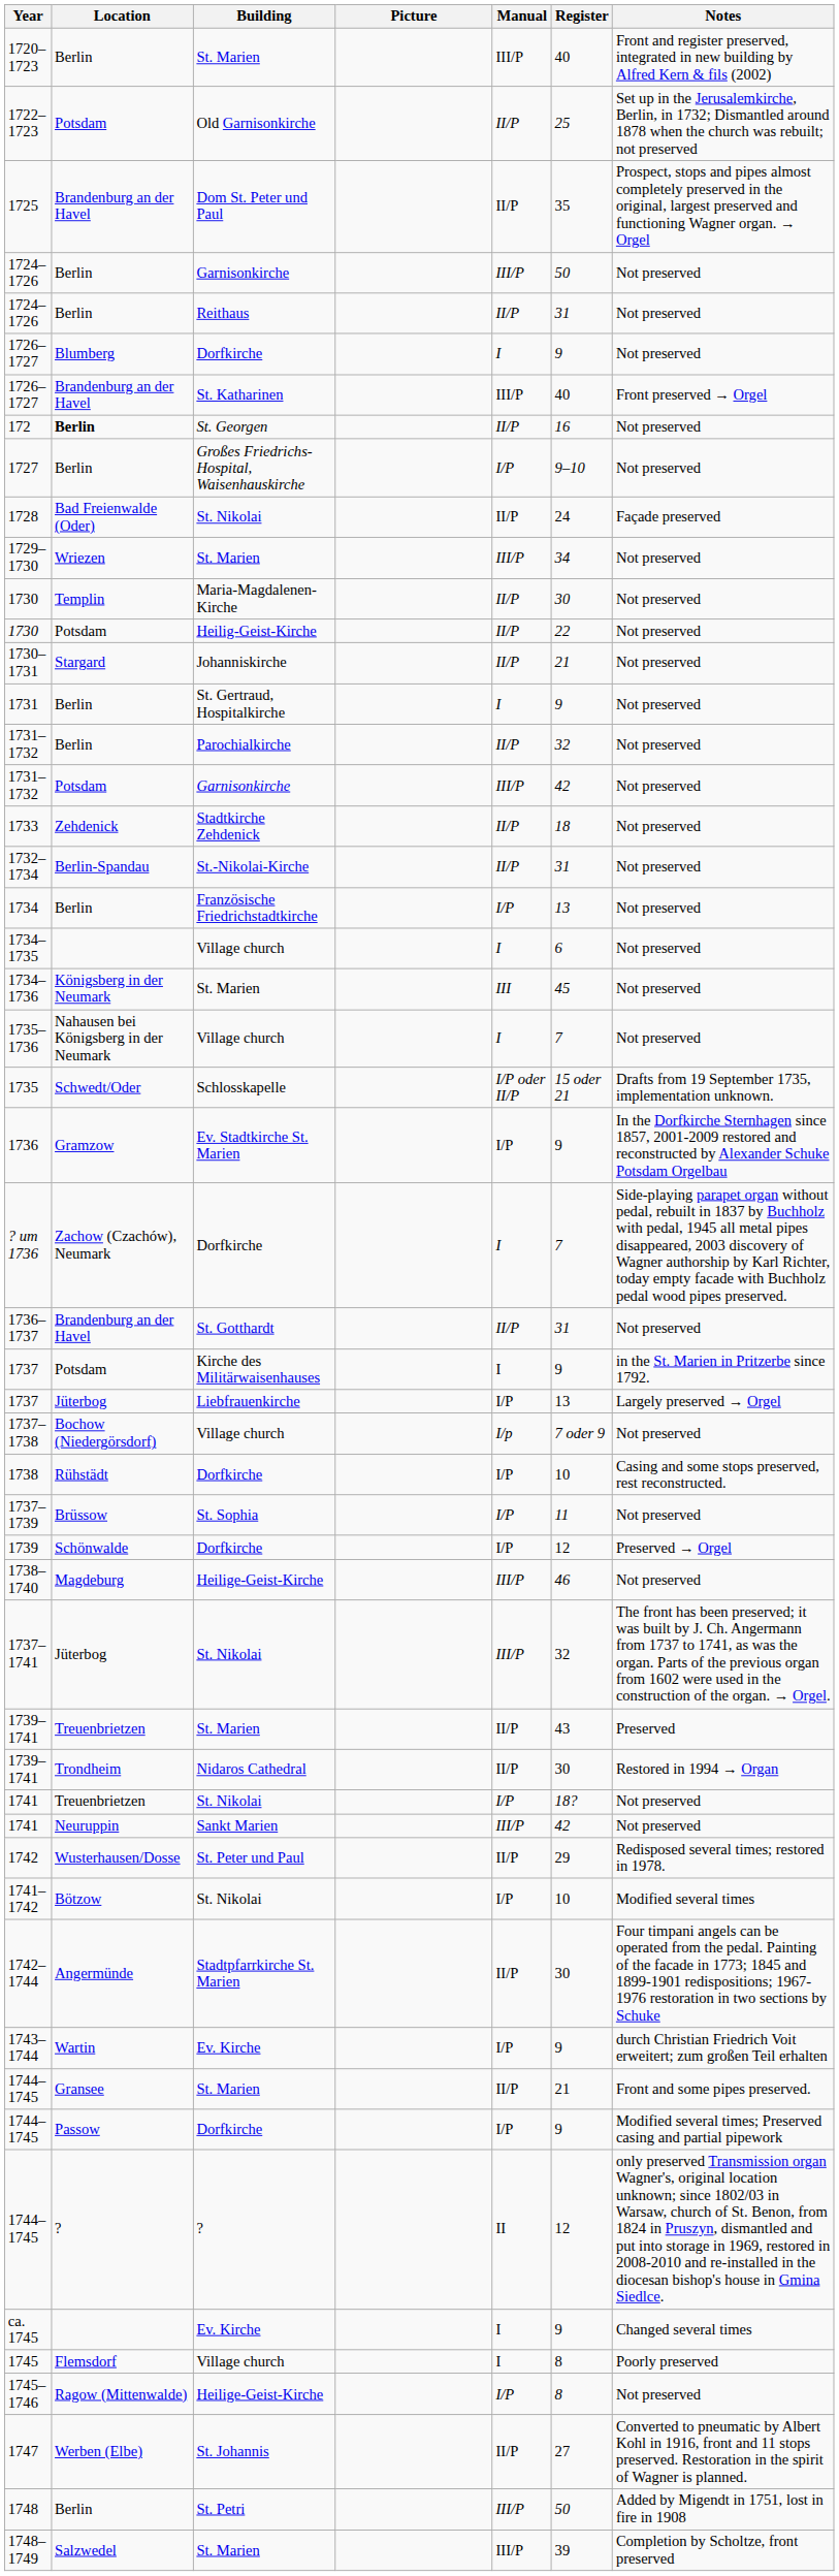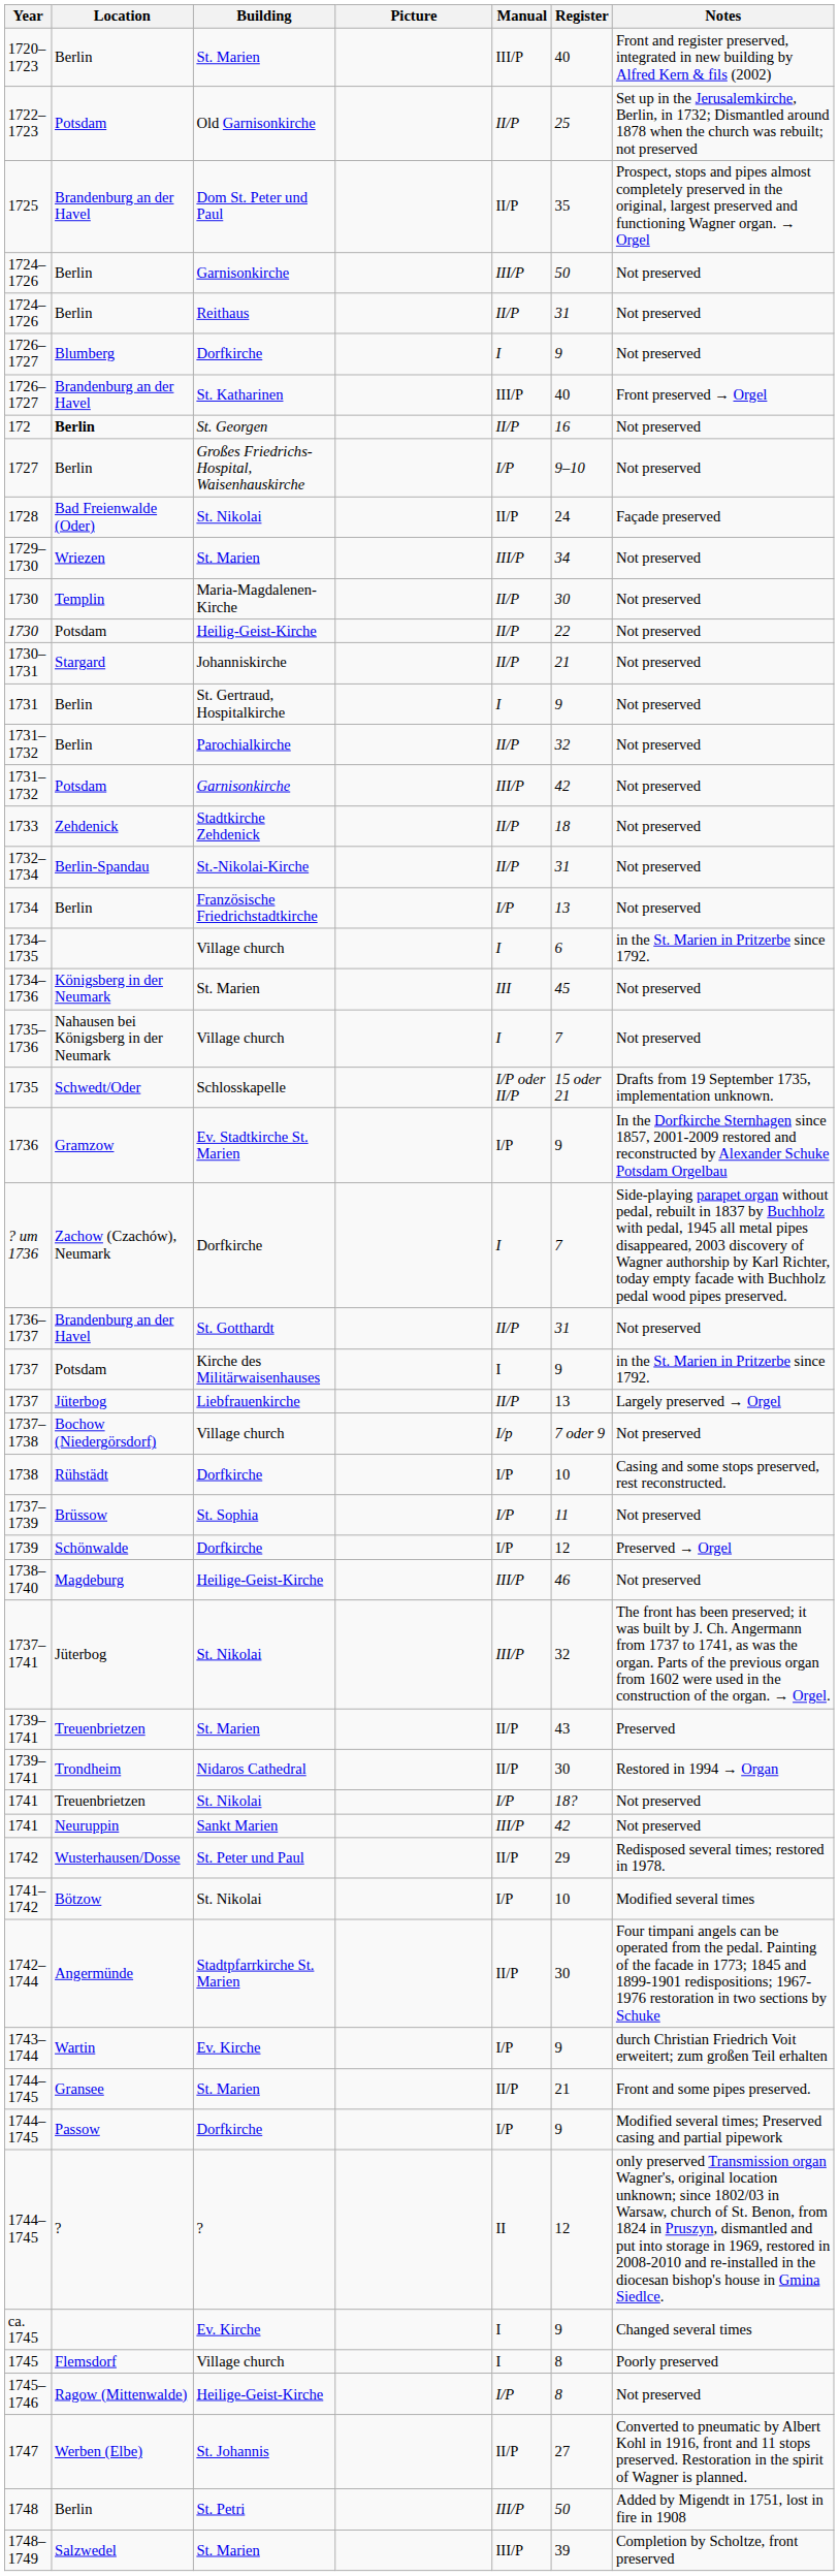1734–1735 | Notes: Not preserved -> in the St. Marien in Pritzerbe since 1792.
1737 / Liebfrauenkirche | Manual: I/P -> II/P
